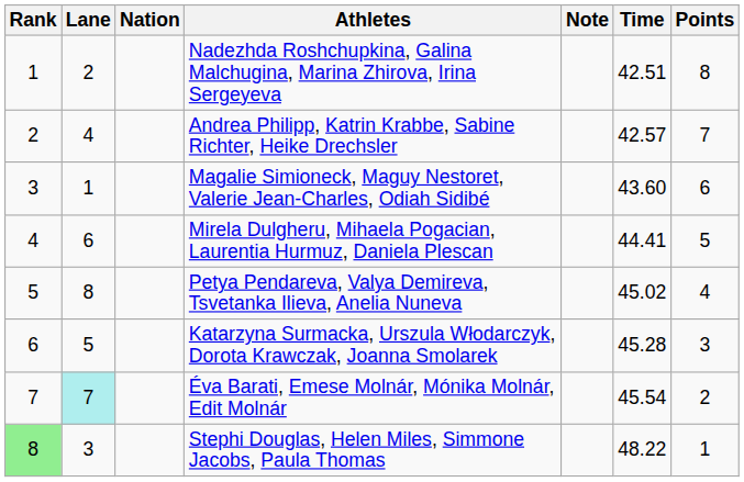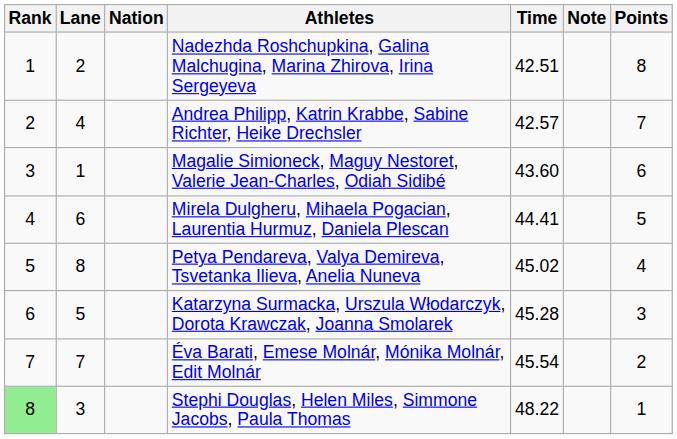columns swapped: Time <-> Note
Éva Barati, Emese Molnár, Mónika Molnár, Edit Molnár | Lane: paleturquoise background -> no background
